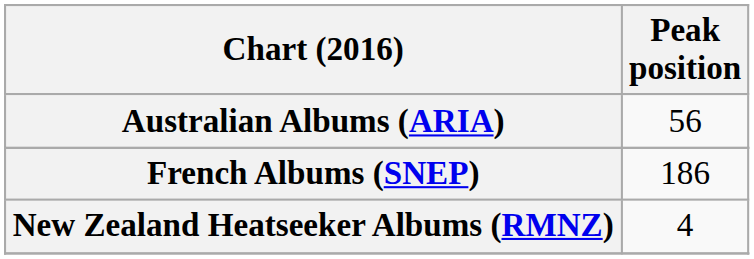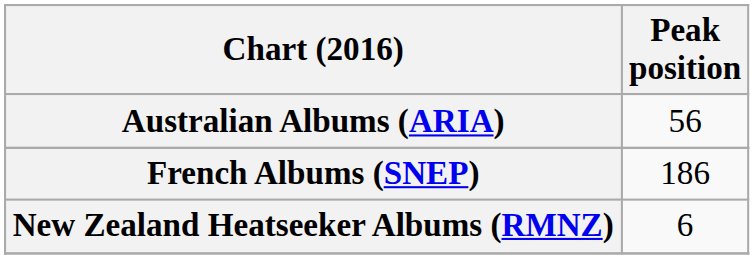New Zealand Heatseeker Albums (RMNZ) | Peak position: 4 -> 6
